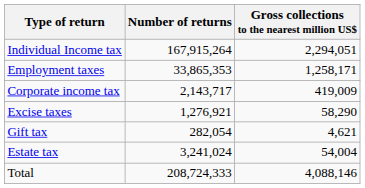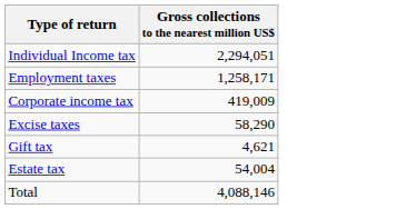- column: Number of returns | 167,915,264 | 33,865,353 | 2,143,717 | 1,276,921 | 282,054 | 3,241,024 | 208,724,333
